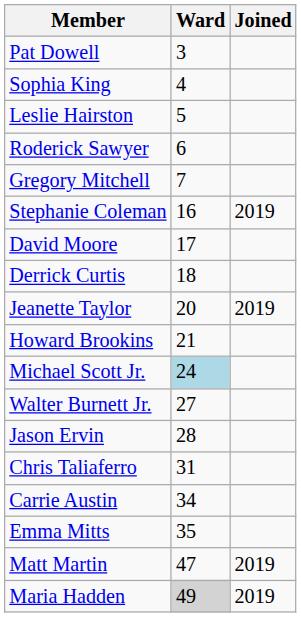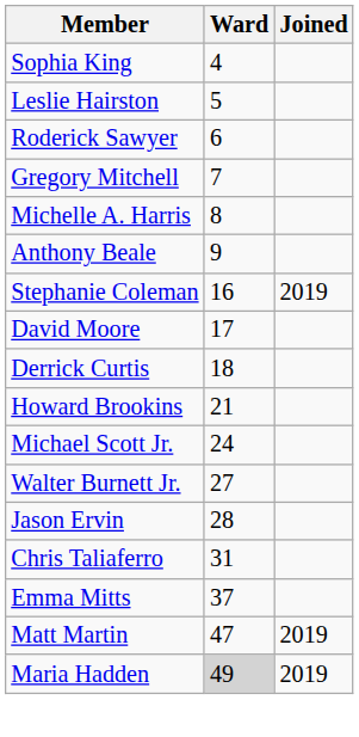- row: Pat Dowell | 3
+ row: Michelle A. Harris | 8
+ row: Anthony Beale | 9
- row: Jeanette Taylor | 20 | 2019
Michael Scott Jr. | Ward: lightblue background -> no background
- row: Carrie Austin | 34
Emma Mitts | Ward: 35 -> 37
